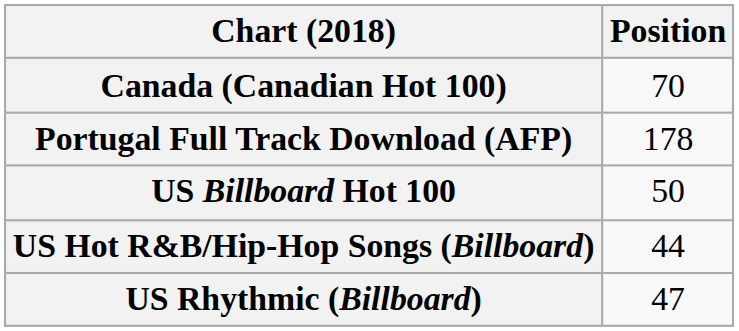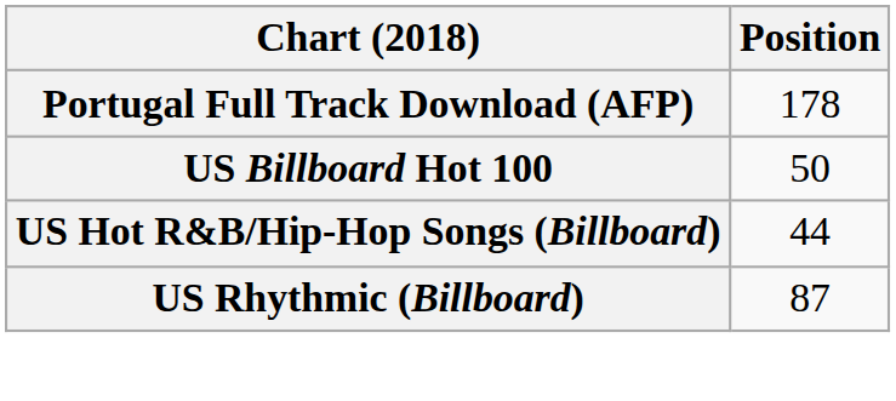- row: Canada (Canadian Hot 100) | 70
US Rhythmic (Billboard) | Position: 47 -> 87
